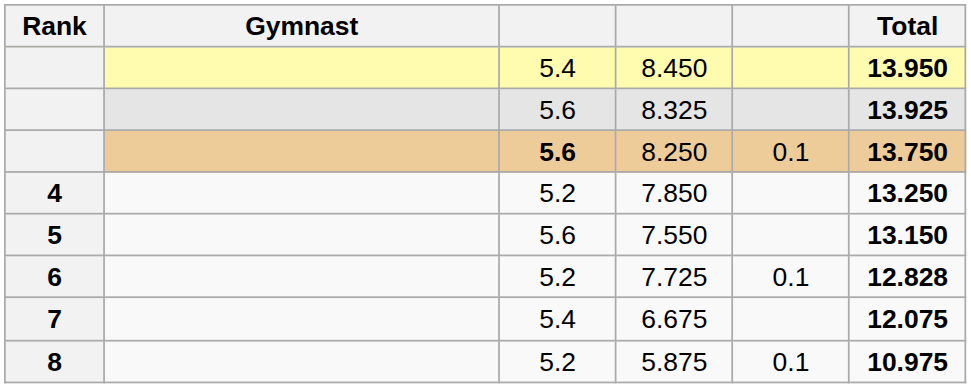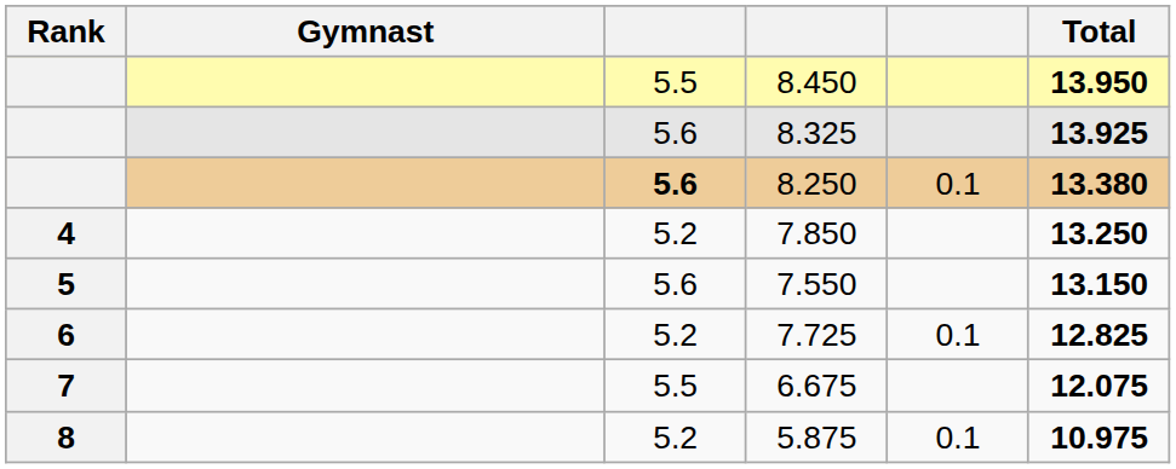8.450 | column 3: 5.4 -> 5.5
8.250 | Total: 13.750 -> 13.380
7.725 | Total: 12.828 -> 12.825
6.675 | column 3: 5.4 -> 5.5
